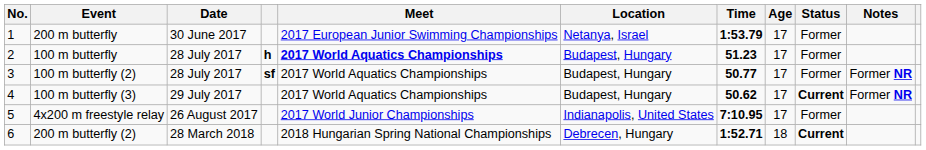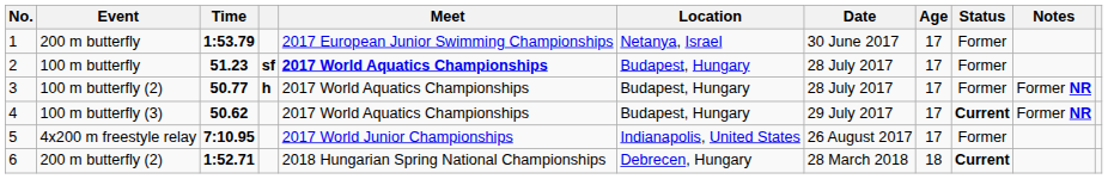columns swapped: Time <-> Date
100 m butterfly | column 4: h -> sf
100 m butterfly (2) | column 4: sf -> h
